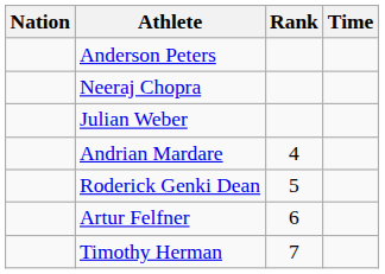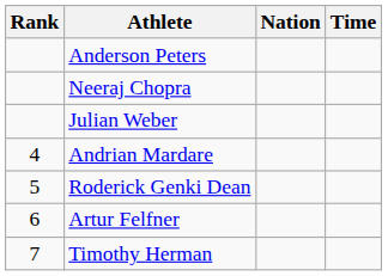columns swapped: Rank <-> Nation
